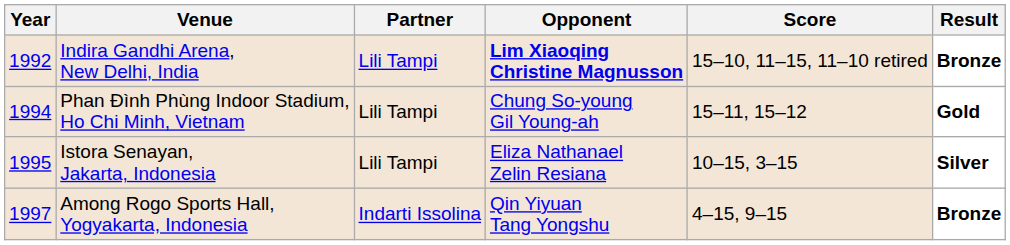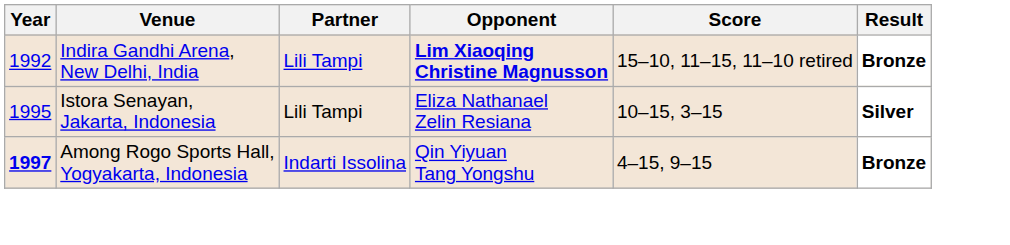- row: 1994 | Phan Đình Phùng Indoor Stadium, Ho Chi Minh, Vietnam | Lili Tampi | Chung So-young Gil Young-ah | 15–11, 15–12 | Gold
Among Rogo Sports Hall, Yogyakarta, Indonesia | Year: normal -> bold
